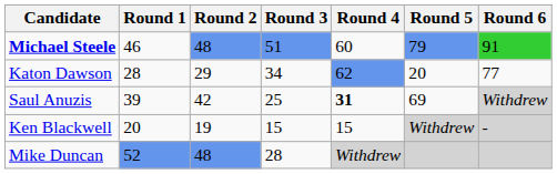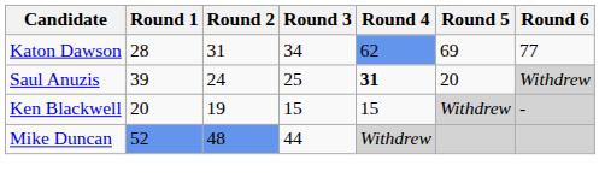- row: Michael Steele | 46 | 48 | 51 | 60 | 79 | 91
Katon Dawson | Round 2: 29 -> 31
Katon Dawson | Round 5: 20 -> 69
Saul Anuzis | Round 2: 42 -> 24
Saul Anuzis | Round 5: 69 -> 20
Mike Duncan | Round 3: 28 -> 44
